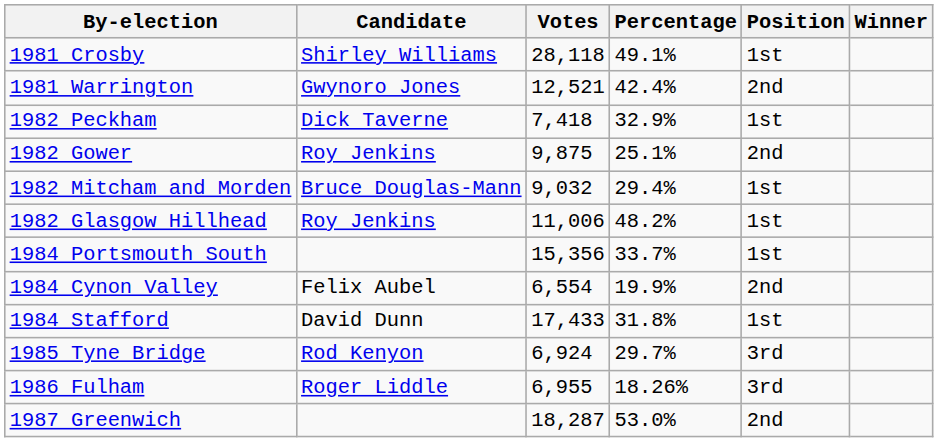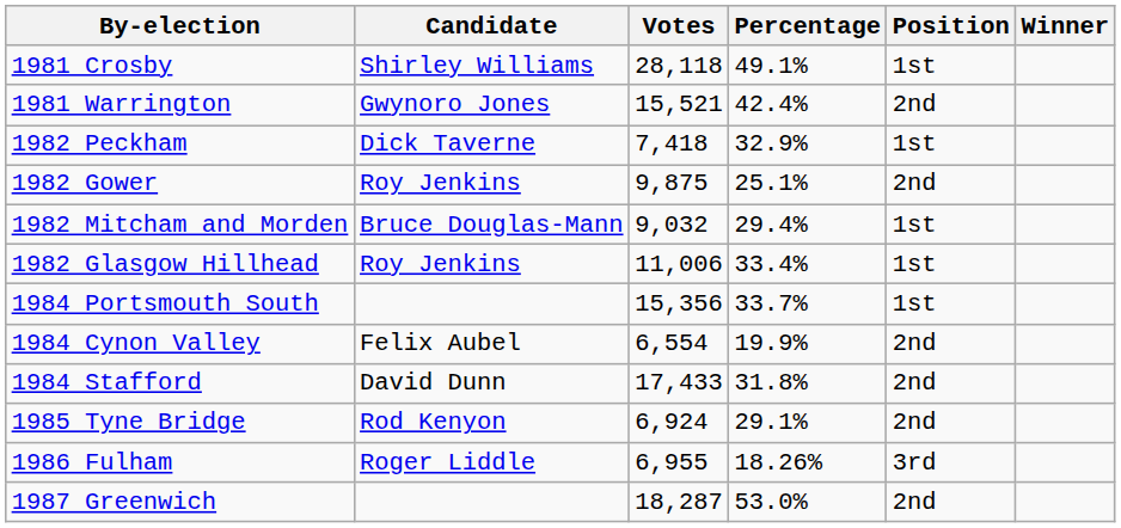1981 Warrington | Votes: 12,521 -> 15,521
1982 Glasgow Hillhead | Percentage: 48.2% -> 33.4%
1984 Stafford | Position: 1st -> 2nd
1985 Tyne Bridge | Percentage: 29.7% -> 29.1%
1985 Tyne Bridge | Position: 3rd -> 2nd
